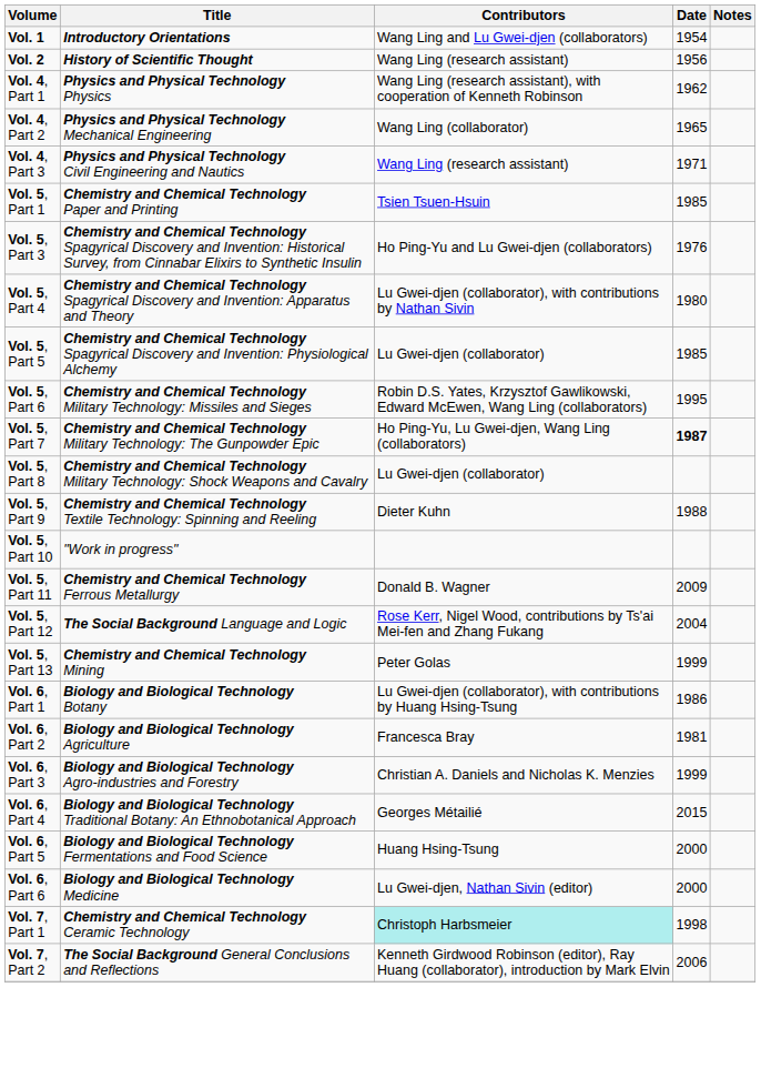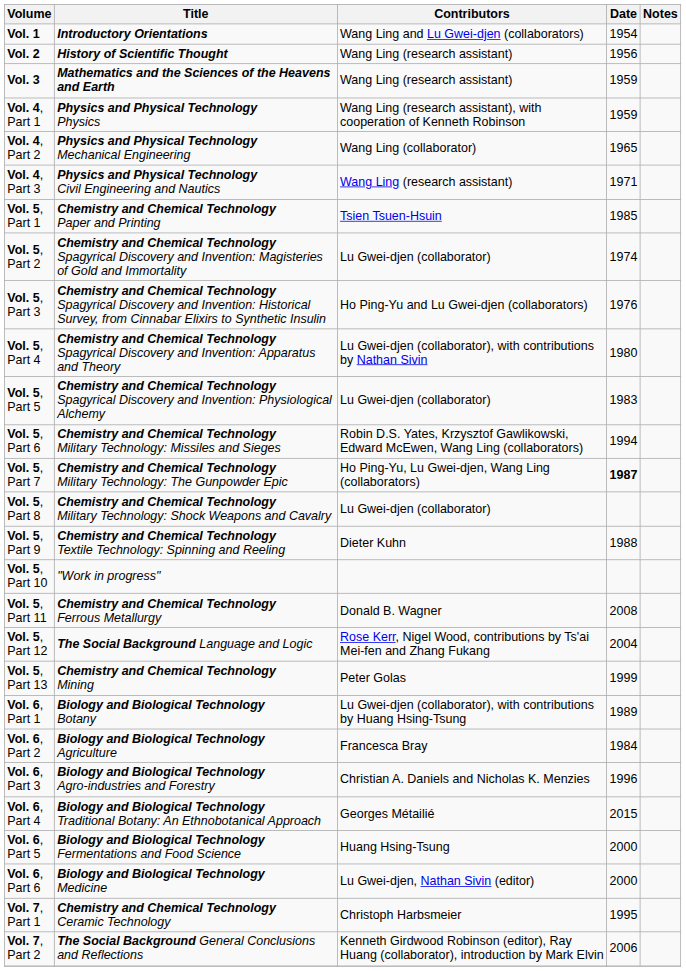+ row: Vol. 3 | Mathematics and the Sciences of the Heavens and Earth | Wang Ling (research assistant) | 1959
Vol. 4, Part 1 | Date: 1962 -> 1959
+ row: Vol. 5, Part 2 | Chemistry and Chemical Technology Spagyrical Discovery and Invention: Magisteries of Gold and Immortality | Lu Gwei-djen (collaborator) | 1974
Vol. 5, Part 5 | Date: 1985 -> 1983
Vol. 5, Part 6 | Date: 1995 -> 1994
Vol. 5, Part 11 | Date: 2009 -> 2008
Vol. 6, Part 1 | Date: 1986 -> 1989
Vol. 6, Part 2 | Date: 1981 -> 1984
Vol. 6, Part 3 | Date: 1999 -> 1996
Vol. 7, Part 1 | Contributors: paleturquoise background -> no background
Vol. 7, Part 1 | Date: 1998 -> 1995
